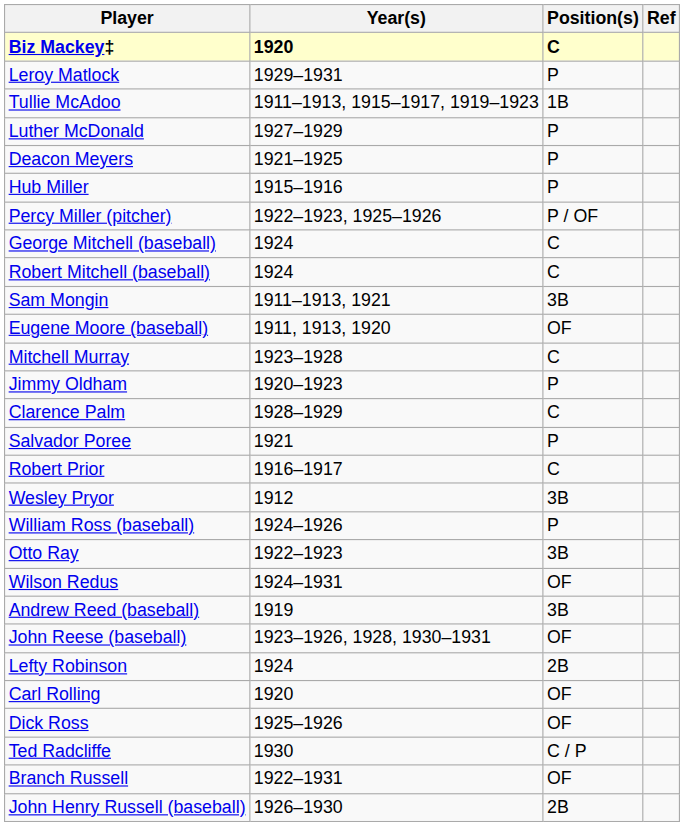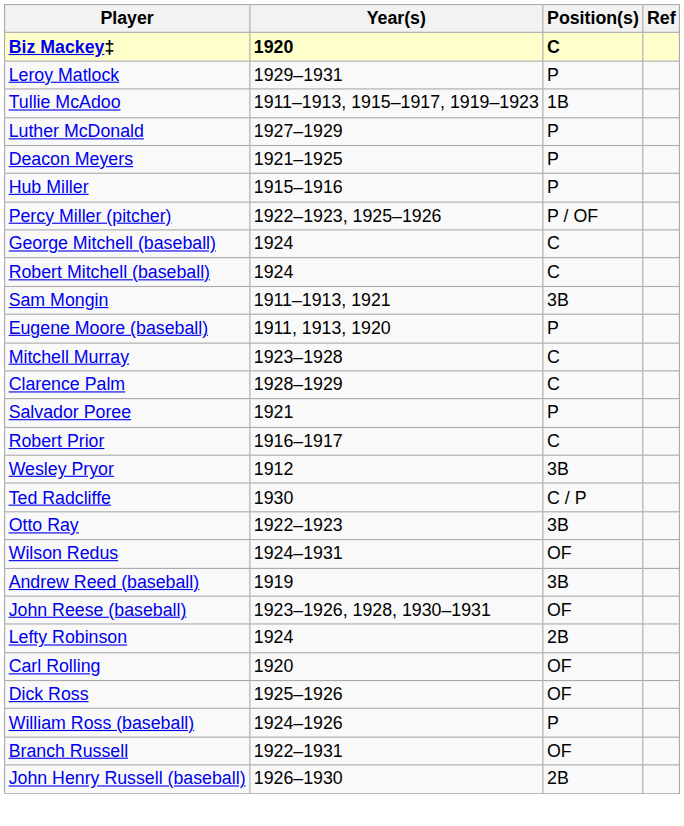Eugene Moore (baseball) | Position(s): OF -> P
- row: Jimmy Oldham | 1920–1923 | P
rows swapped: Ted Radcliffe <-> William Ross (baseball)
